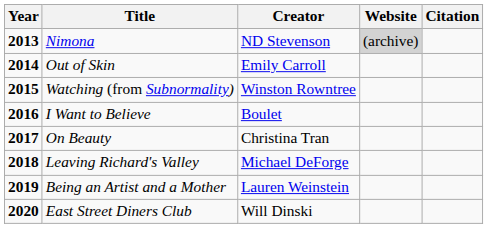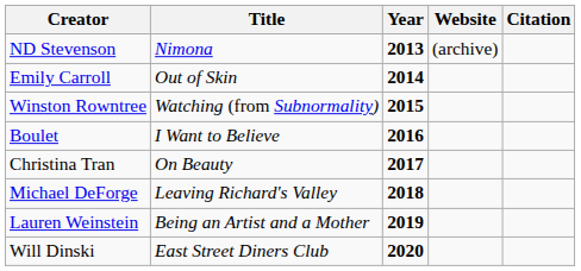columns swapped: Year <-> Creator
Nimona | Website: lightgrey background -> no background
